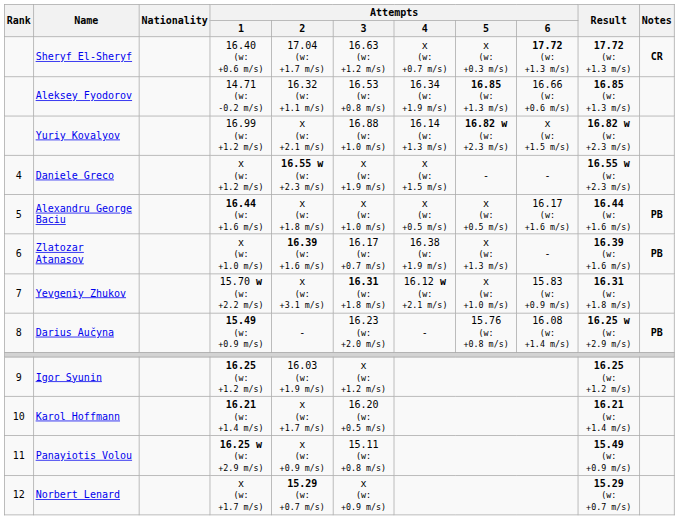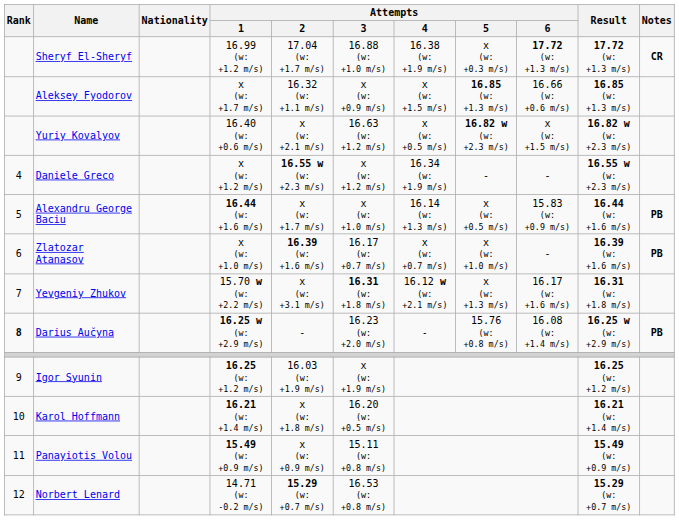Sheryf El-Sheryf | Attempts / 1: 16.40 (w: +0.6 m/s) -> 16.99 (w: +1.2 m/s)
Sheryf El-Sheryf | Attempts / 3: 16.63 (w: +1.2 m/s) -> 16.88 (w: +1.0 m/s)
Sheryf El-Sheryf | Attempts / 4: x (w: +0.7 m/s) -> 16.38 (w: +1.9 m/s)
Aleksey Fyodorov | Attempts / 1: 14.71 (w: -0.2 m/s) -> x (w: +1.7 m/s)
Aleksey Fyodorov | Attempts / 3: 16.53 (w: +0.8 m/s) -> x (w: +0.9 m/s)
Aleksey Fyodorov | Attempts / 4: 16.34 (w: +1.9 m/s) -> x (w: +1.5 m/s)
Yuriy Kovalyov | Attempts / 1: 16.99 (w: +1.2 m/s) -> 16.40 (w: +0.6 m/s)
Yuriy Kovalyov | Attempts / 3: 16.88 (w: +1.0 m/s) -> 16.63 (w: +1.2 m/s)
Yuriy Kovalyov | Attempts / 4: 16.14 (w: +1.3 m/s) -> x (w: +0.5 m/s)
Daniele Greco | Attempts / 3: x (w: +1.9 m/s) -> x (w: +1.2 m/s)
Daniele Greco | Attempts / 4: x (w: +1.5 m/s) -> 16.34 (w: +1.9 m/s)
Alexandru George Baciu | Attempts / 2: x (w: +1.8 m/s) -> x (w: +1.7 m/s)
Alexandru George Baciu | Attempts / 4: x (w: +0.5 m/s) -> 16.14 (w: +1.3 m/s)
Alexandru George Baciu | Attempts / 6: 16.17 (w: +1.6 m/s) -> 15.83 (w: +0.9 m/s)
Zlatozar Atanasov | Attempts / 4: 16.38 (w: +1.9 m/s) -> x (w: +0.7 m/s)
Zlatozar Atanasov | Attempts / 5: x (w: +1.3 m/s) -> x (w: +1.0 m/s)
Yevgeniy Zhukov | Attempts / 5: x (w: +1.0 m/s) -> x (w: +1.3 m/s)
Yevgeniy Zhukov | Attempts / 6: 15.83 (w: +0.9 m/s) -> 16.17 (w: +1.6 m/s)
Darius Aučyna | Rank: normal -> bold
Darius Aučyna | Attempts / 1: 15.49 (w: +0.9 m/s) -> 16.25 w (w: +2.9 m/s)
Igor Syunin | Attempts / 3: x (w: +1.2 m/s) -> x (w: +1.9 m/s)
Karol Hoffmann | Attempts / 2: x (w: +1.7 m/s) -> x (w: +1.8 m/s)
Panayiotis Volou | Attempts / 1: 16.25 w (w: +2.9 m/s) -> 15.49 (w: +0.9 m/s)
Norbert Lenard | Attempts / 1: x (w: +1.7 m/s) -> 14.71 (w: -0.2 m/s)
Norbert Lenard | Attempts / 3: x (w: +0.9 m/s) -> 16.53 (w: +0.8 m/s)
